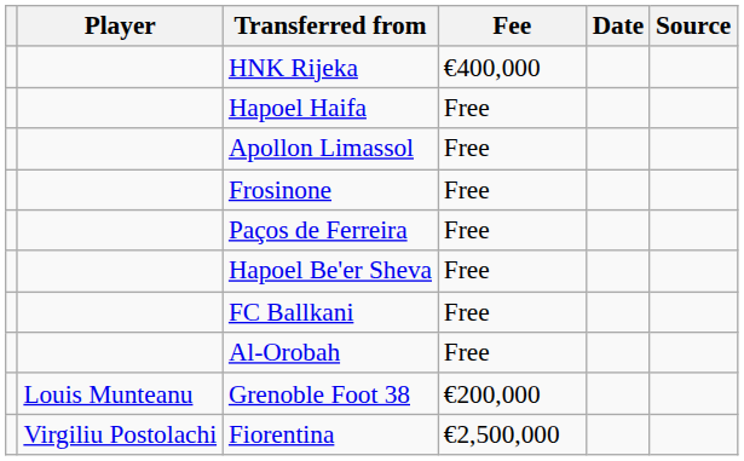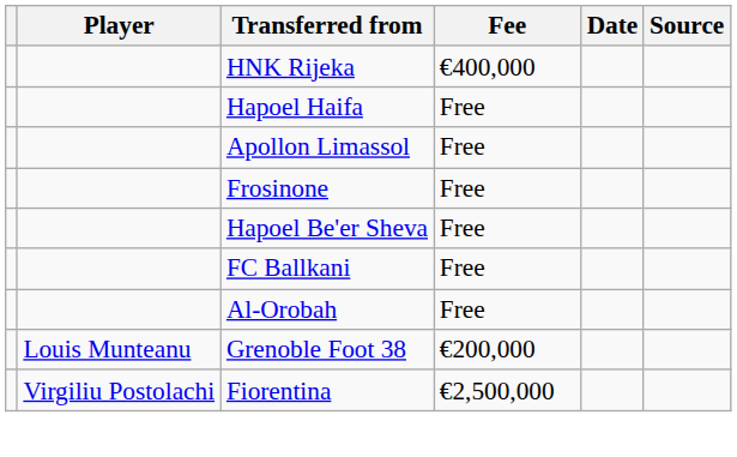- row: Paços de Ferreira | Free
